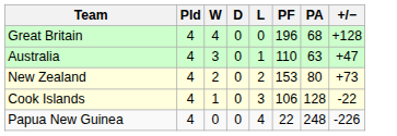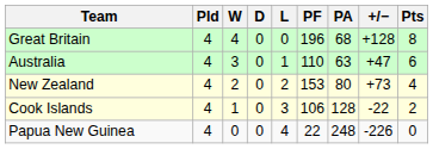+ column: Pts | 8 | 6 | 4 | 2 | 0
